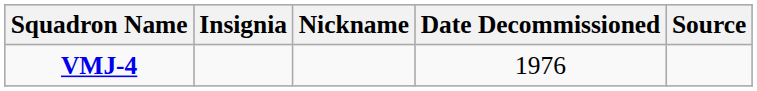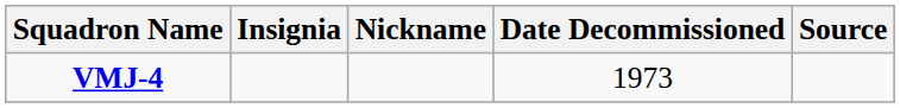VMJ-4 | Date Decommissioned: 1976 -> 1973
